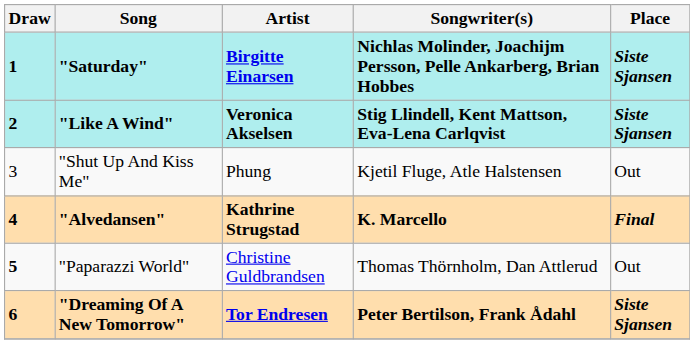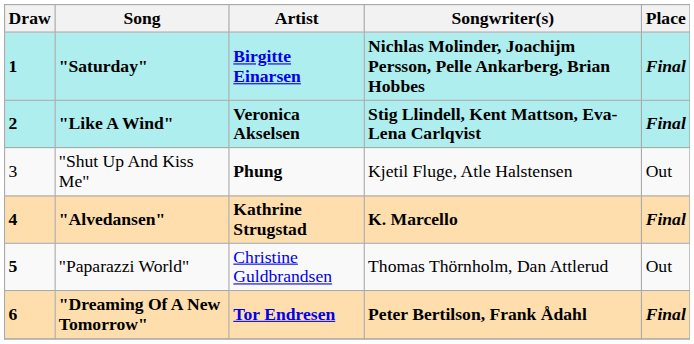"Saturday" | Place: Siste Sjansen -> Final
"Like A Wind" | Place: Siste Sjansen -> Final
"Shut Up And Kiss Me" | Artist: normal -> bold
"Dreaming Of A New Tomorrow" | Place: Siste Sjansen -> Final
